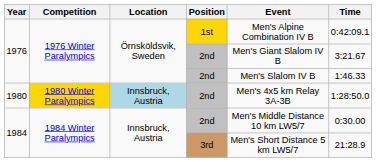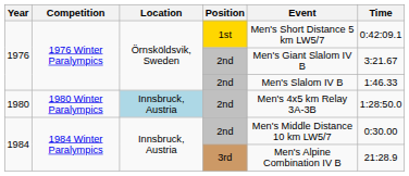1976 / 1st | Event: Men's Alpine Combination IV B -> Men's Short Distance 5 km LW5/7
1980 | Competition: gold background -> no background
1984 / 3rd | Event: Men's Short Distance 5 km LW5/7 -> Men's Alpine Combination IV B
